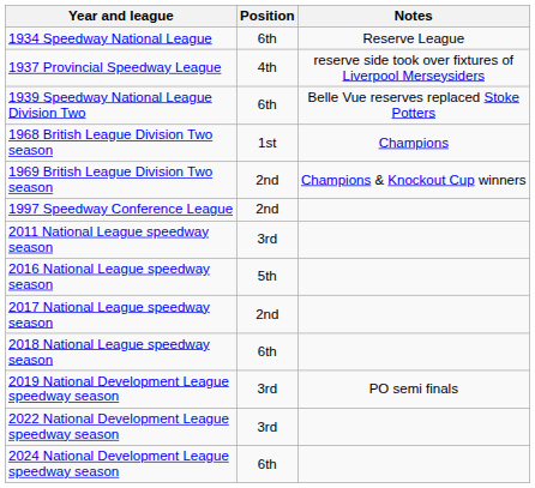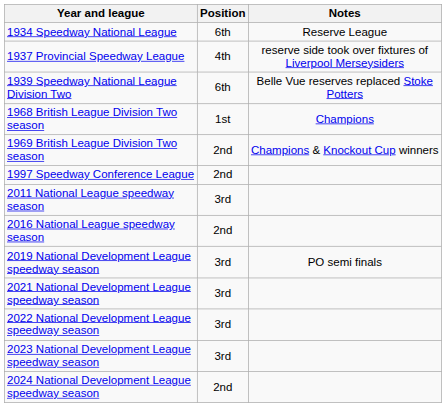2016 National League speedway season | Position: 5th -> 2nd
- row: 2017 National League speedway season | 2nd
- row: 2018 National League speedway season | 6th
+ row: 2021 National Development League speedway season | 3rd
+ row: 2023 National Development League speedway season | 3rd
2024 National Development League speedway season | Position: 6th -> 2nd
